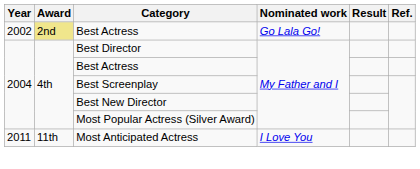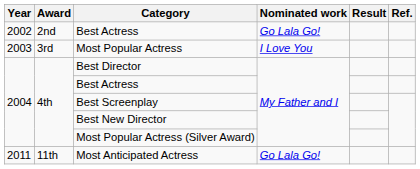2002 / Best Actress | Award: khaki background -> no background
+ row: 2003 | 3rd | Most Popular Actress | I Love You
Most Anticipated Actress | Nominated work: I Love You -> Go Lala Go!
